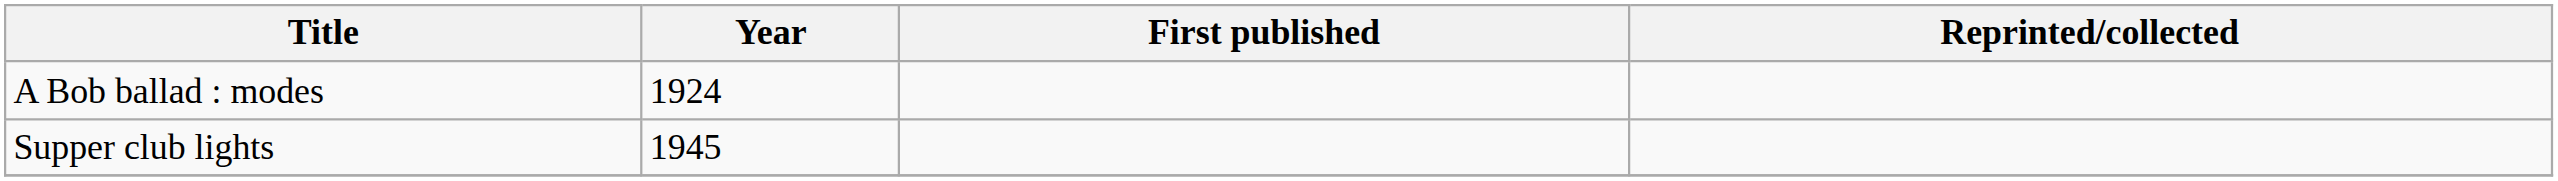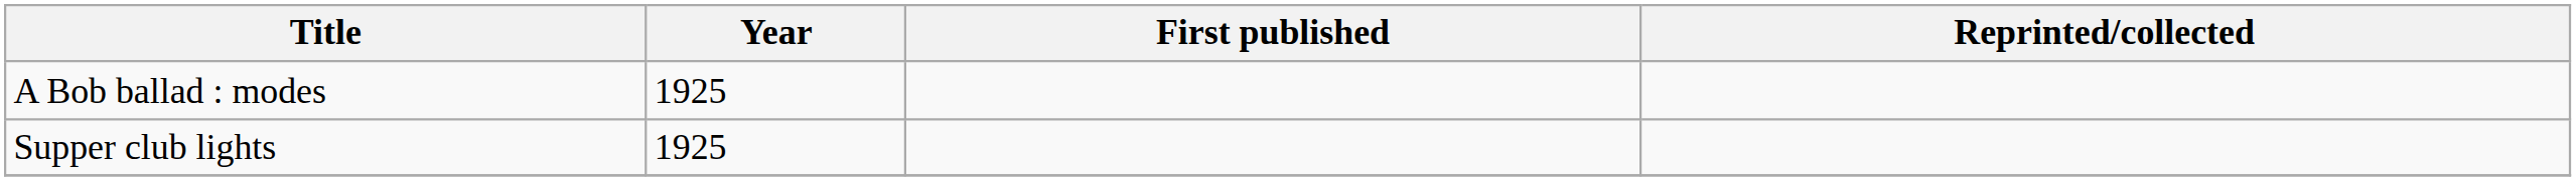A Bob ballad : modes | Year: 1924 -> 1925
Supper club lights | Year: 1945 -> 1925
